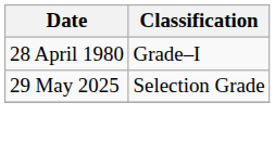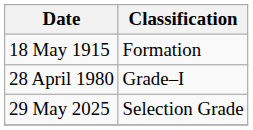+ row: 18 May 1915 | Formation
